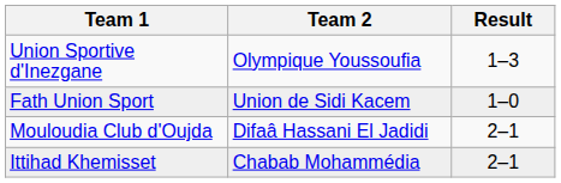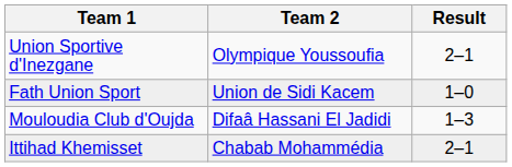Union Sportive d'Inezgane | Result: 1–3 -> 2–1
Mouloudia Club d'Oujda | Result: 2–1 -> 1–3
